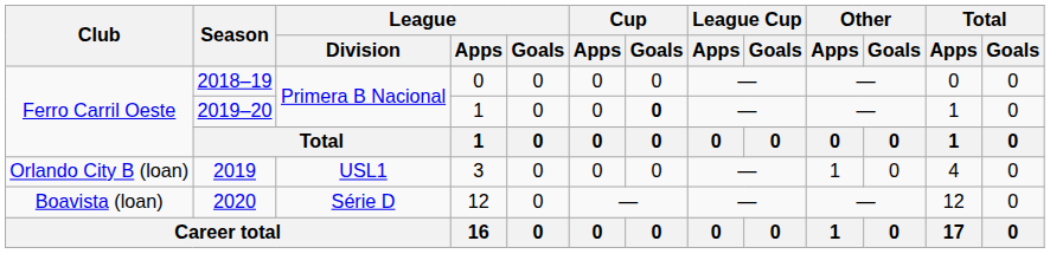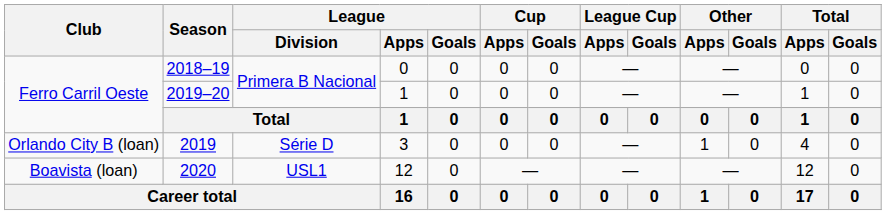2019–20 | Cup / Goals: bold -> normal
2019 | League / Division: USL1 -> Série D
2020 | League / Division: Série D -> USL1
